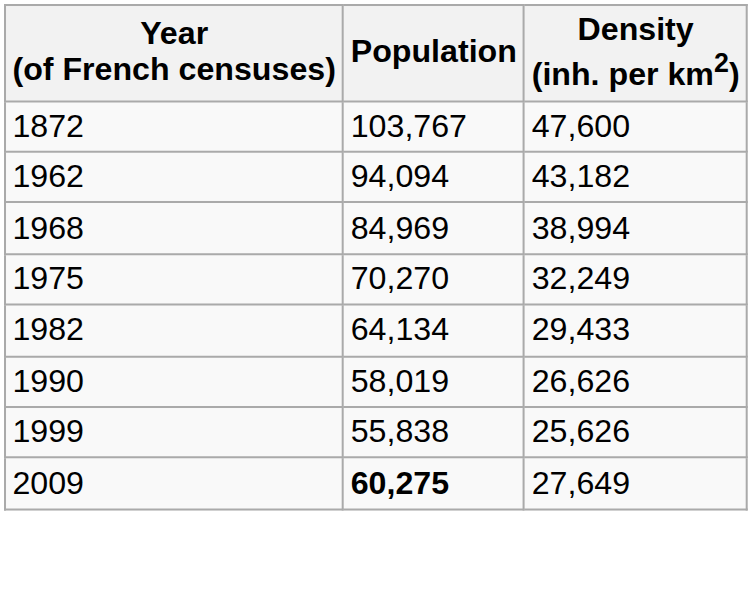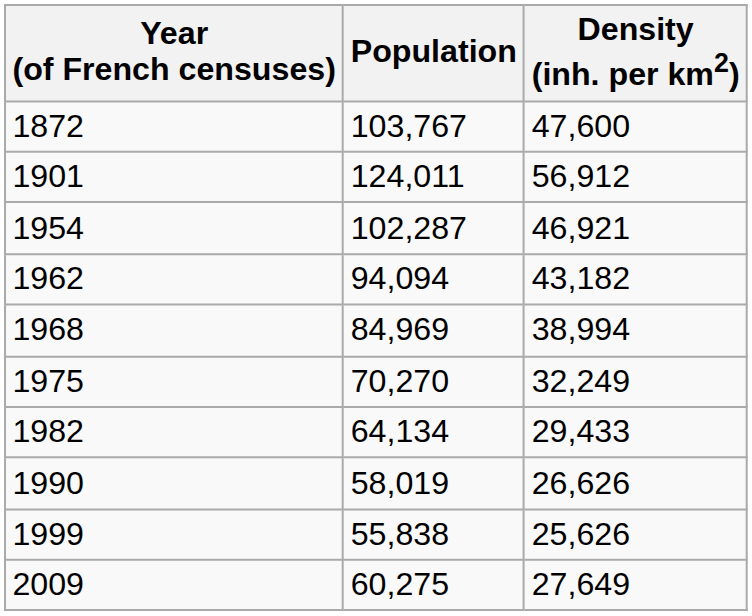+ row: 1901 | 124,011 | 56,912
+ row: 1954 | 102,287 | 46,921
2009 | Population: bold -> normal
